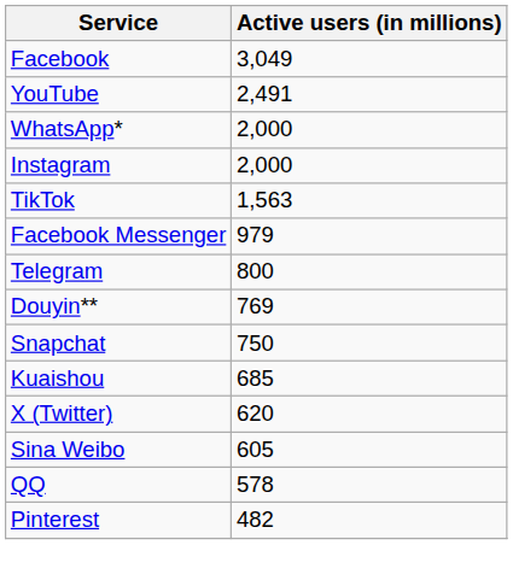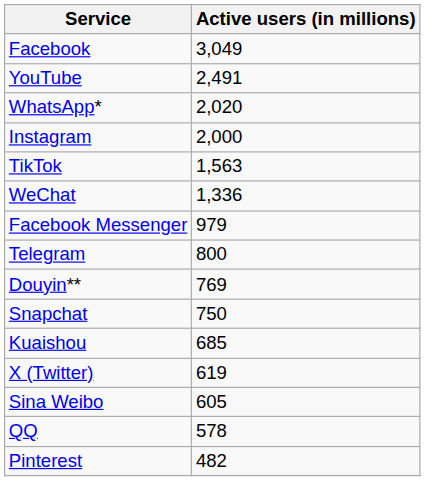WhatsApp* | Active users (in millions): 2,000 -> 2,020
+ row: WeChat | 1,336
X (Twitter) | Active users (in millions): 620 -> 619
